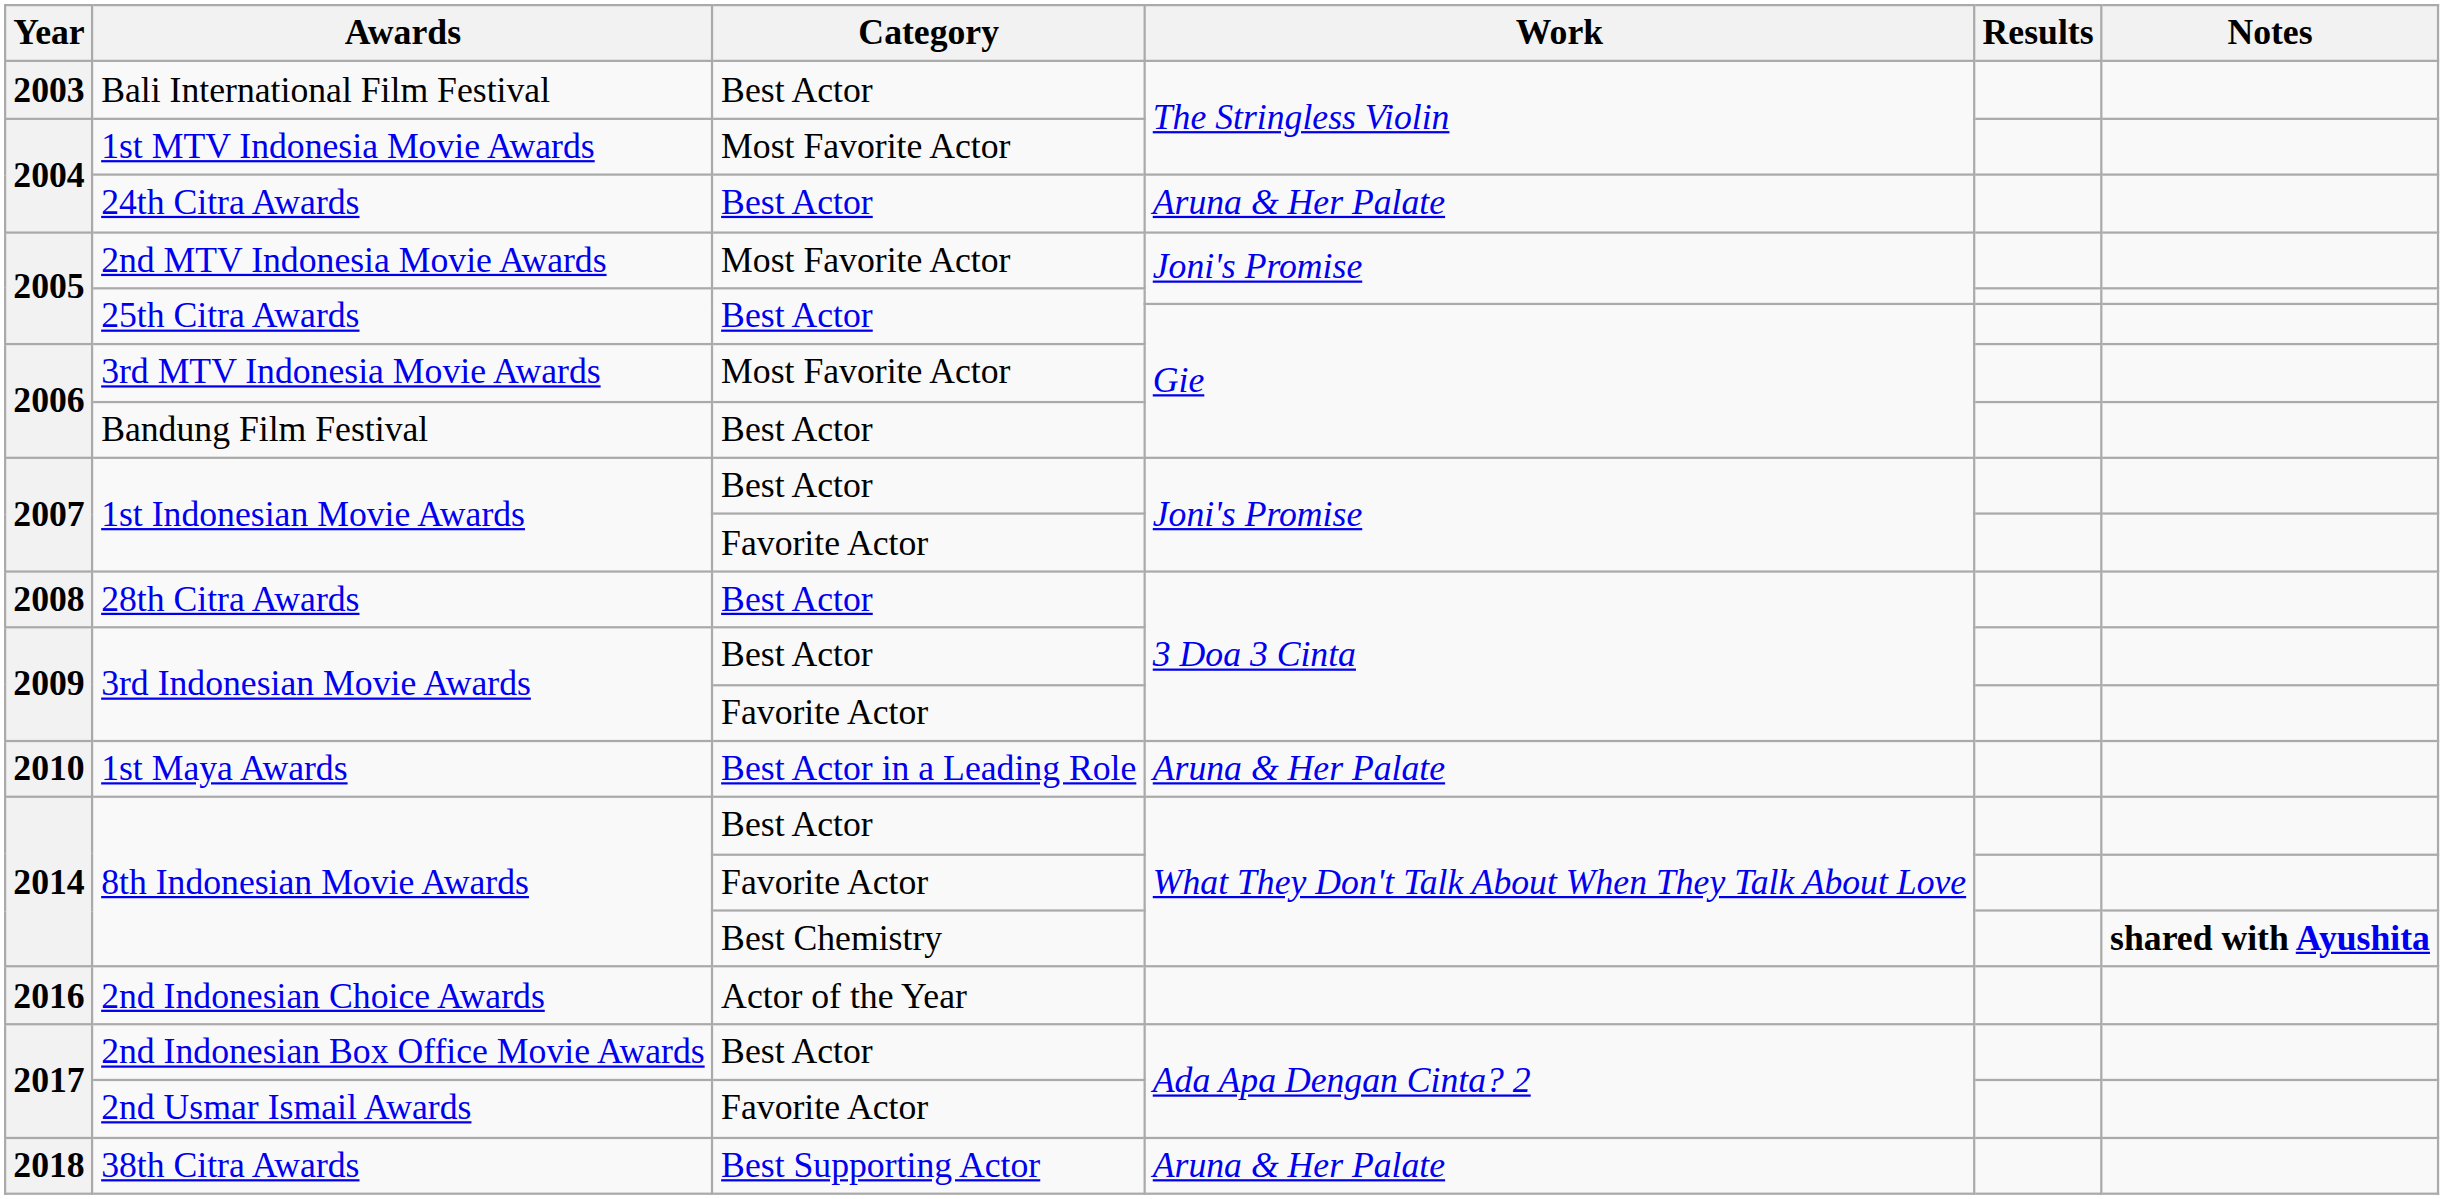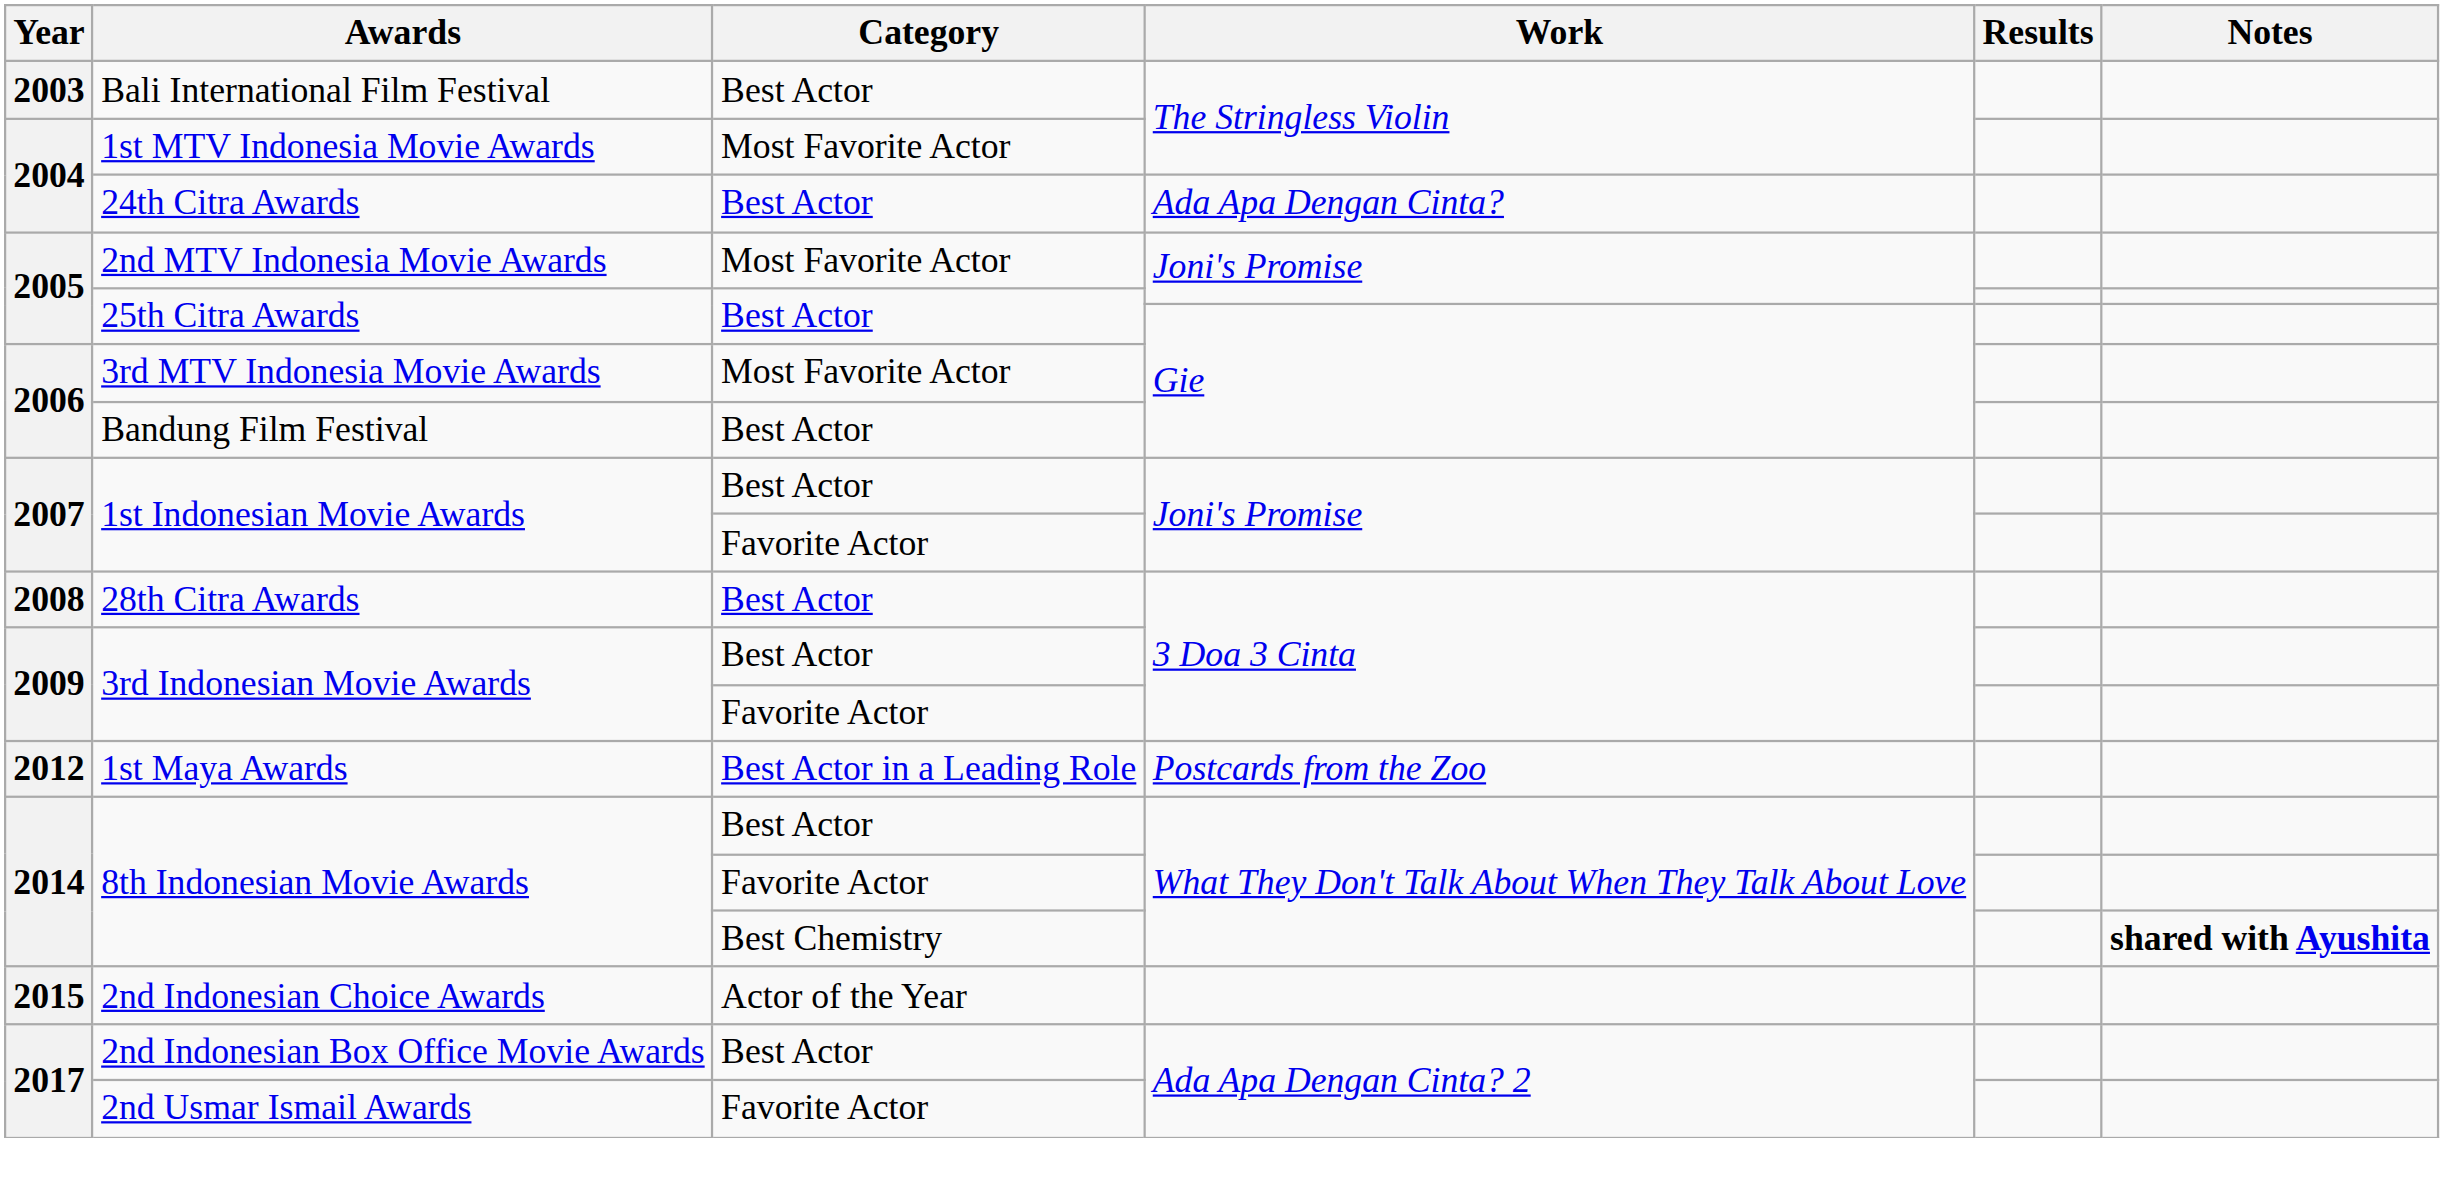24th Citra Awards | Work: Aruna & Her Palate -> Ada Apa Dengan Cinta?
1st Maya Awards | Year: 2010 -> 2012
1st Maya Awards | Work: Aruna & Her Palate -> Postcards from the Zoo
2nd Indonesian Choice Awards | Year: 2016 -> 2015
- row: 2018 | 38th Citra Awards | Best Supporting Actor | Aruna & Her Palate
